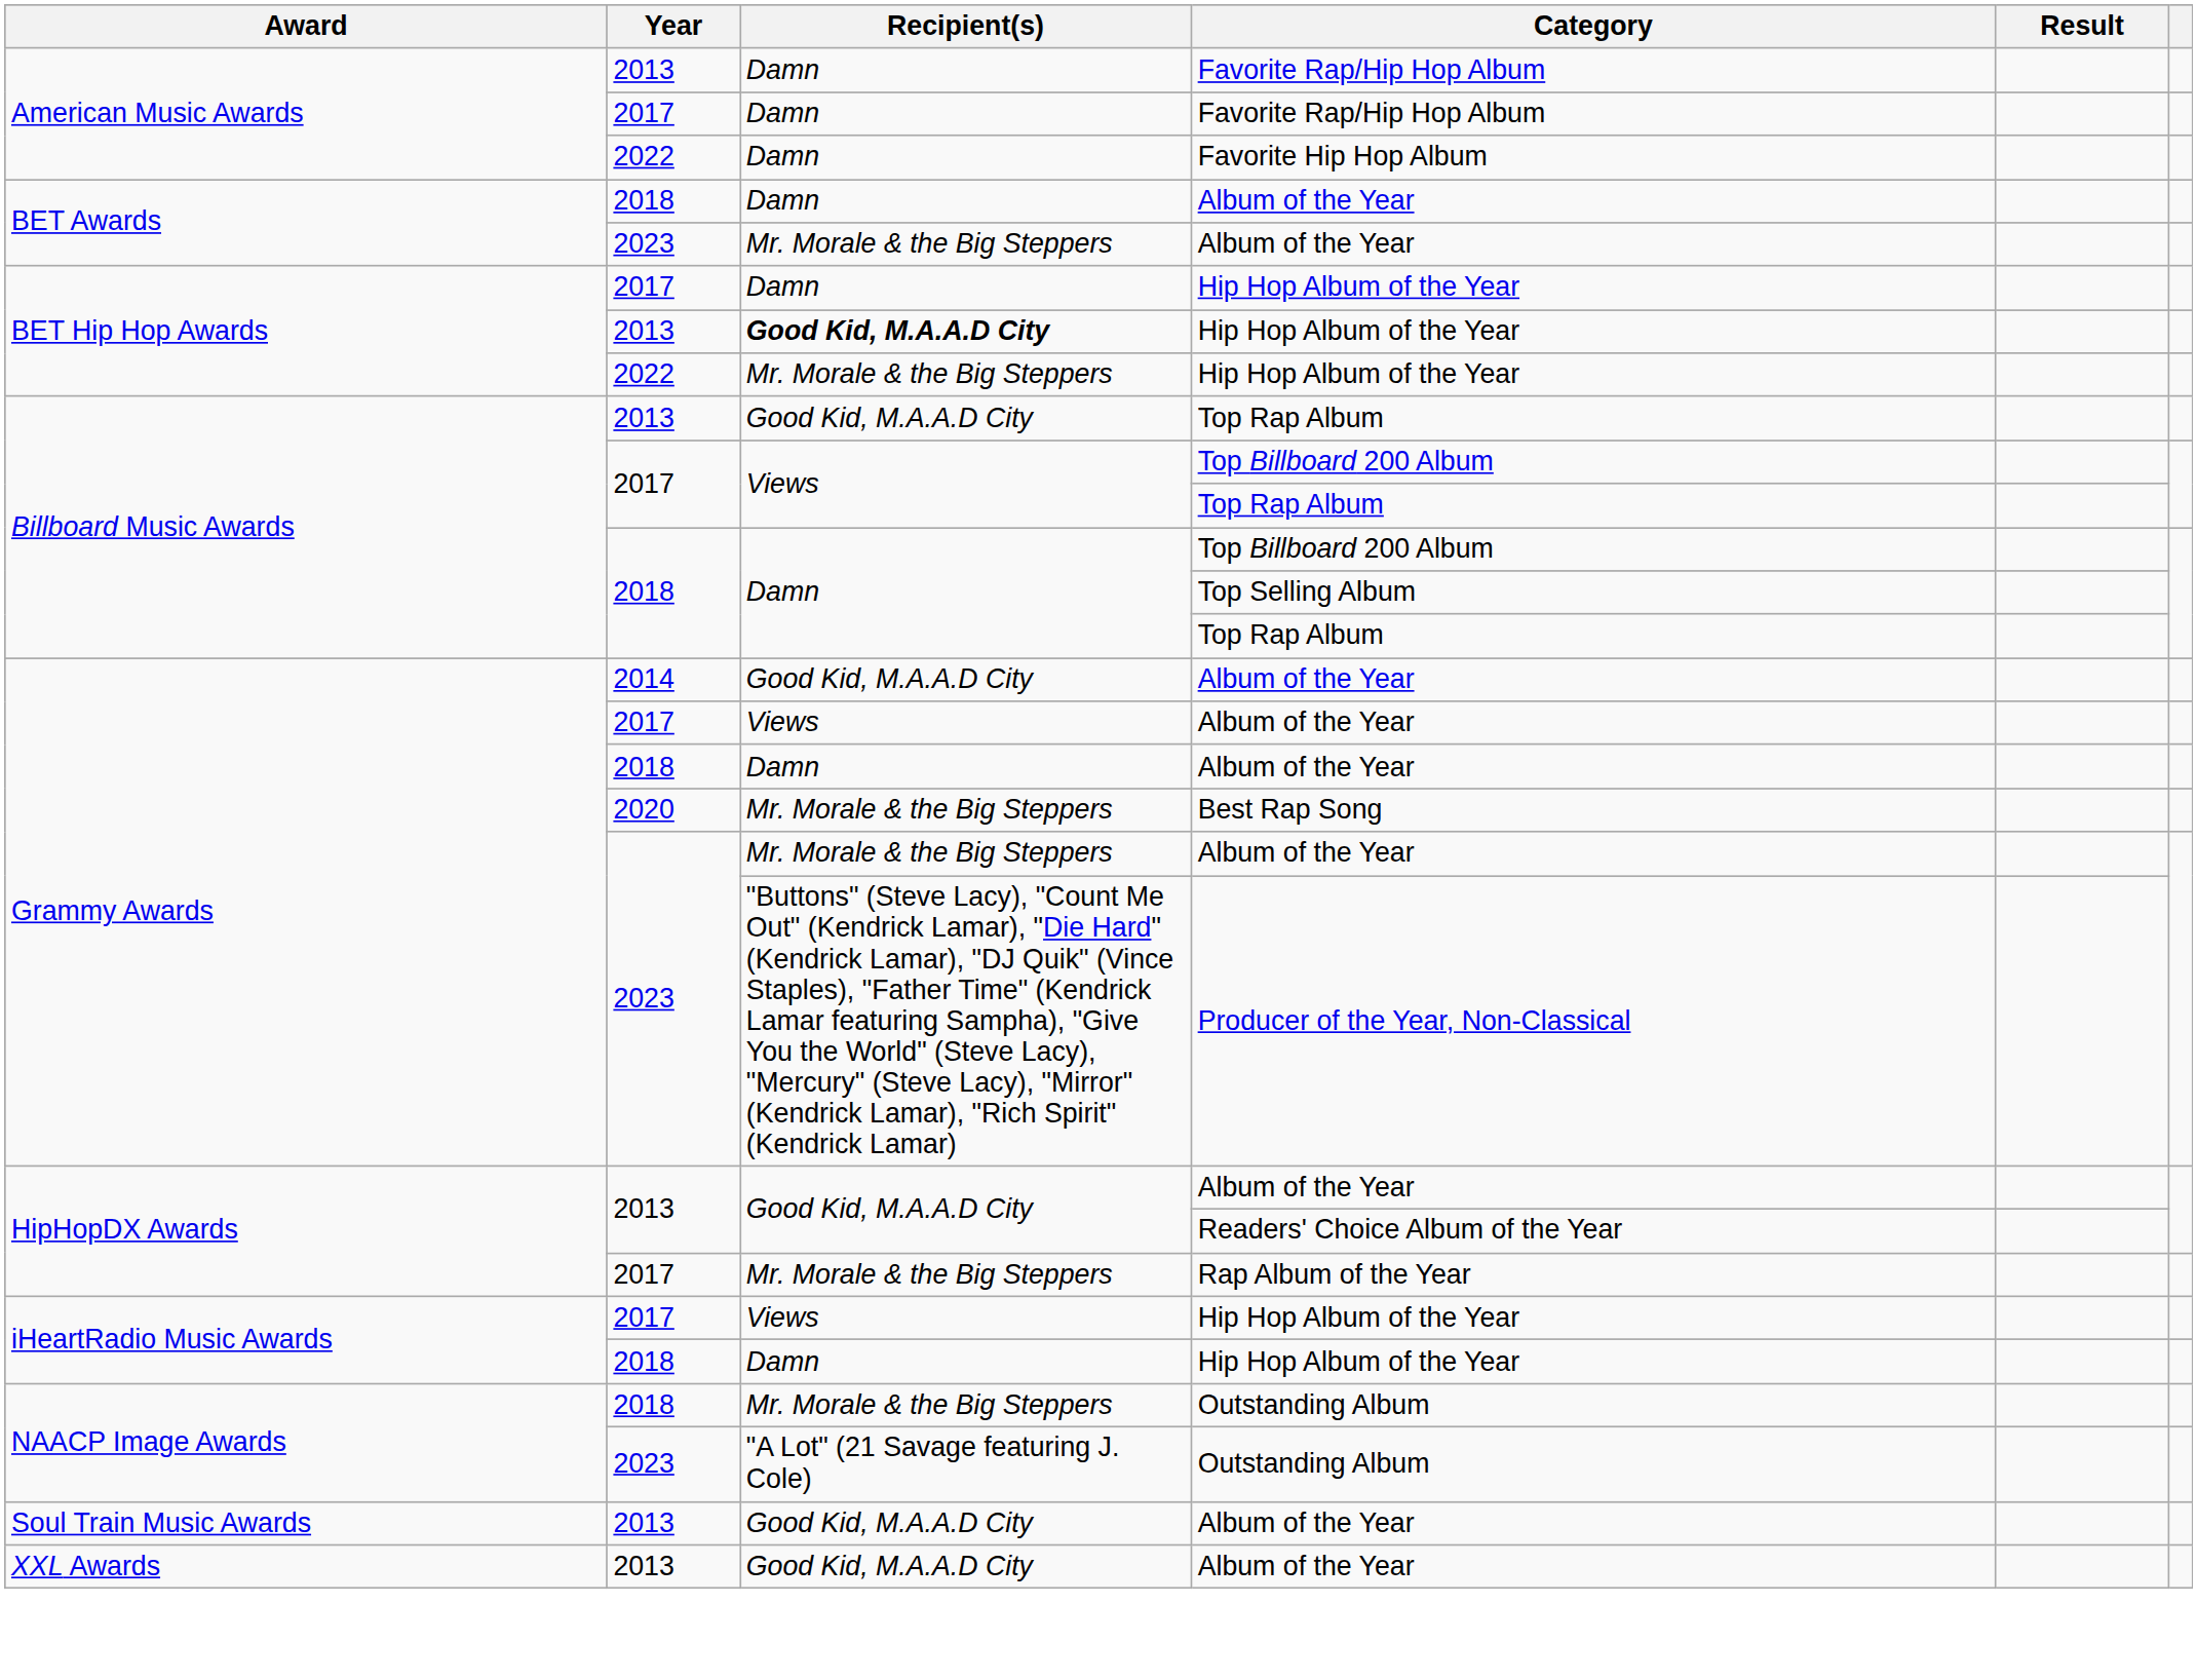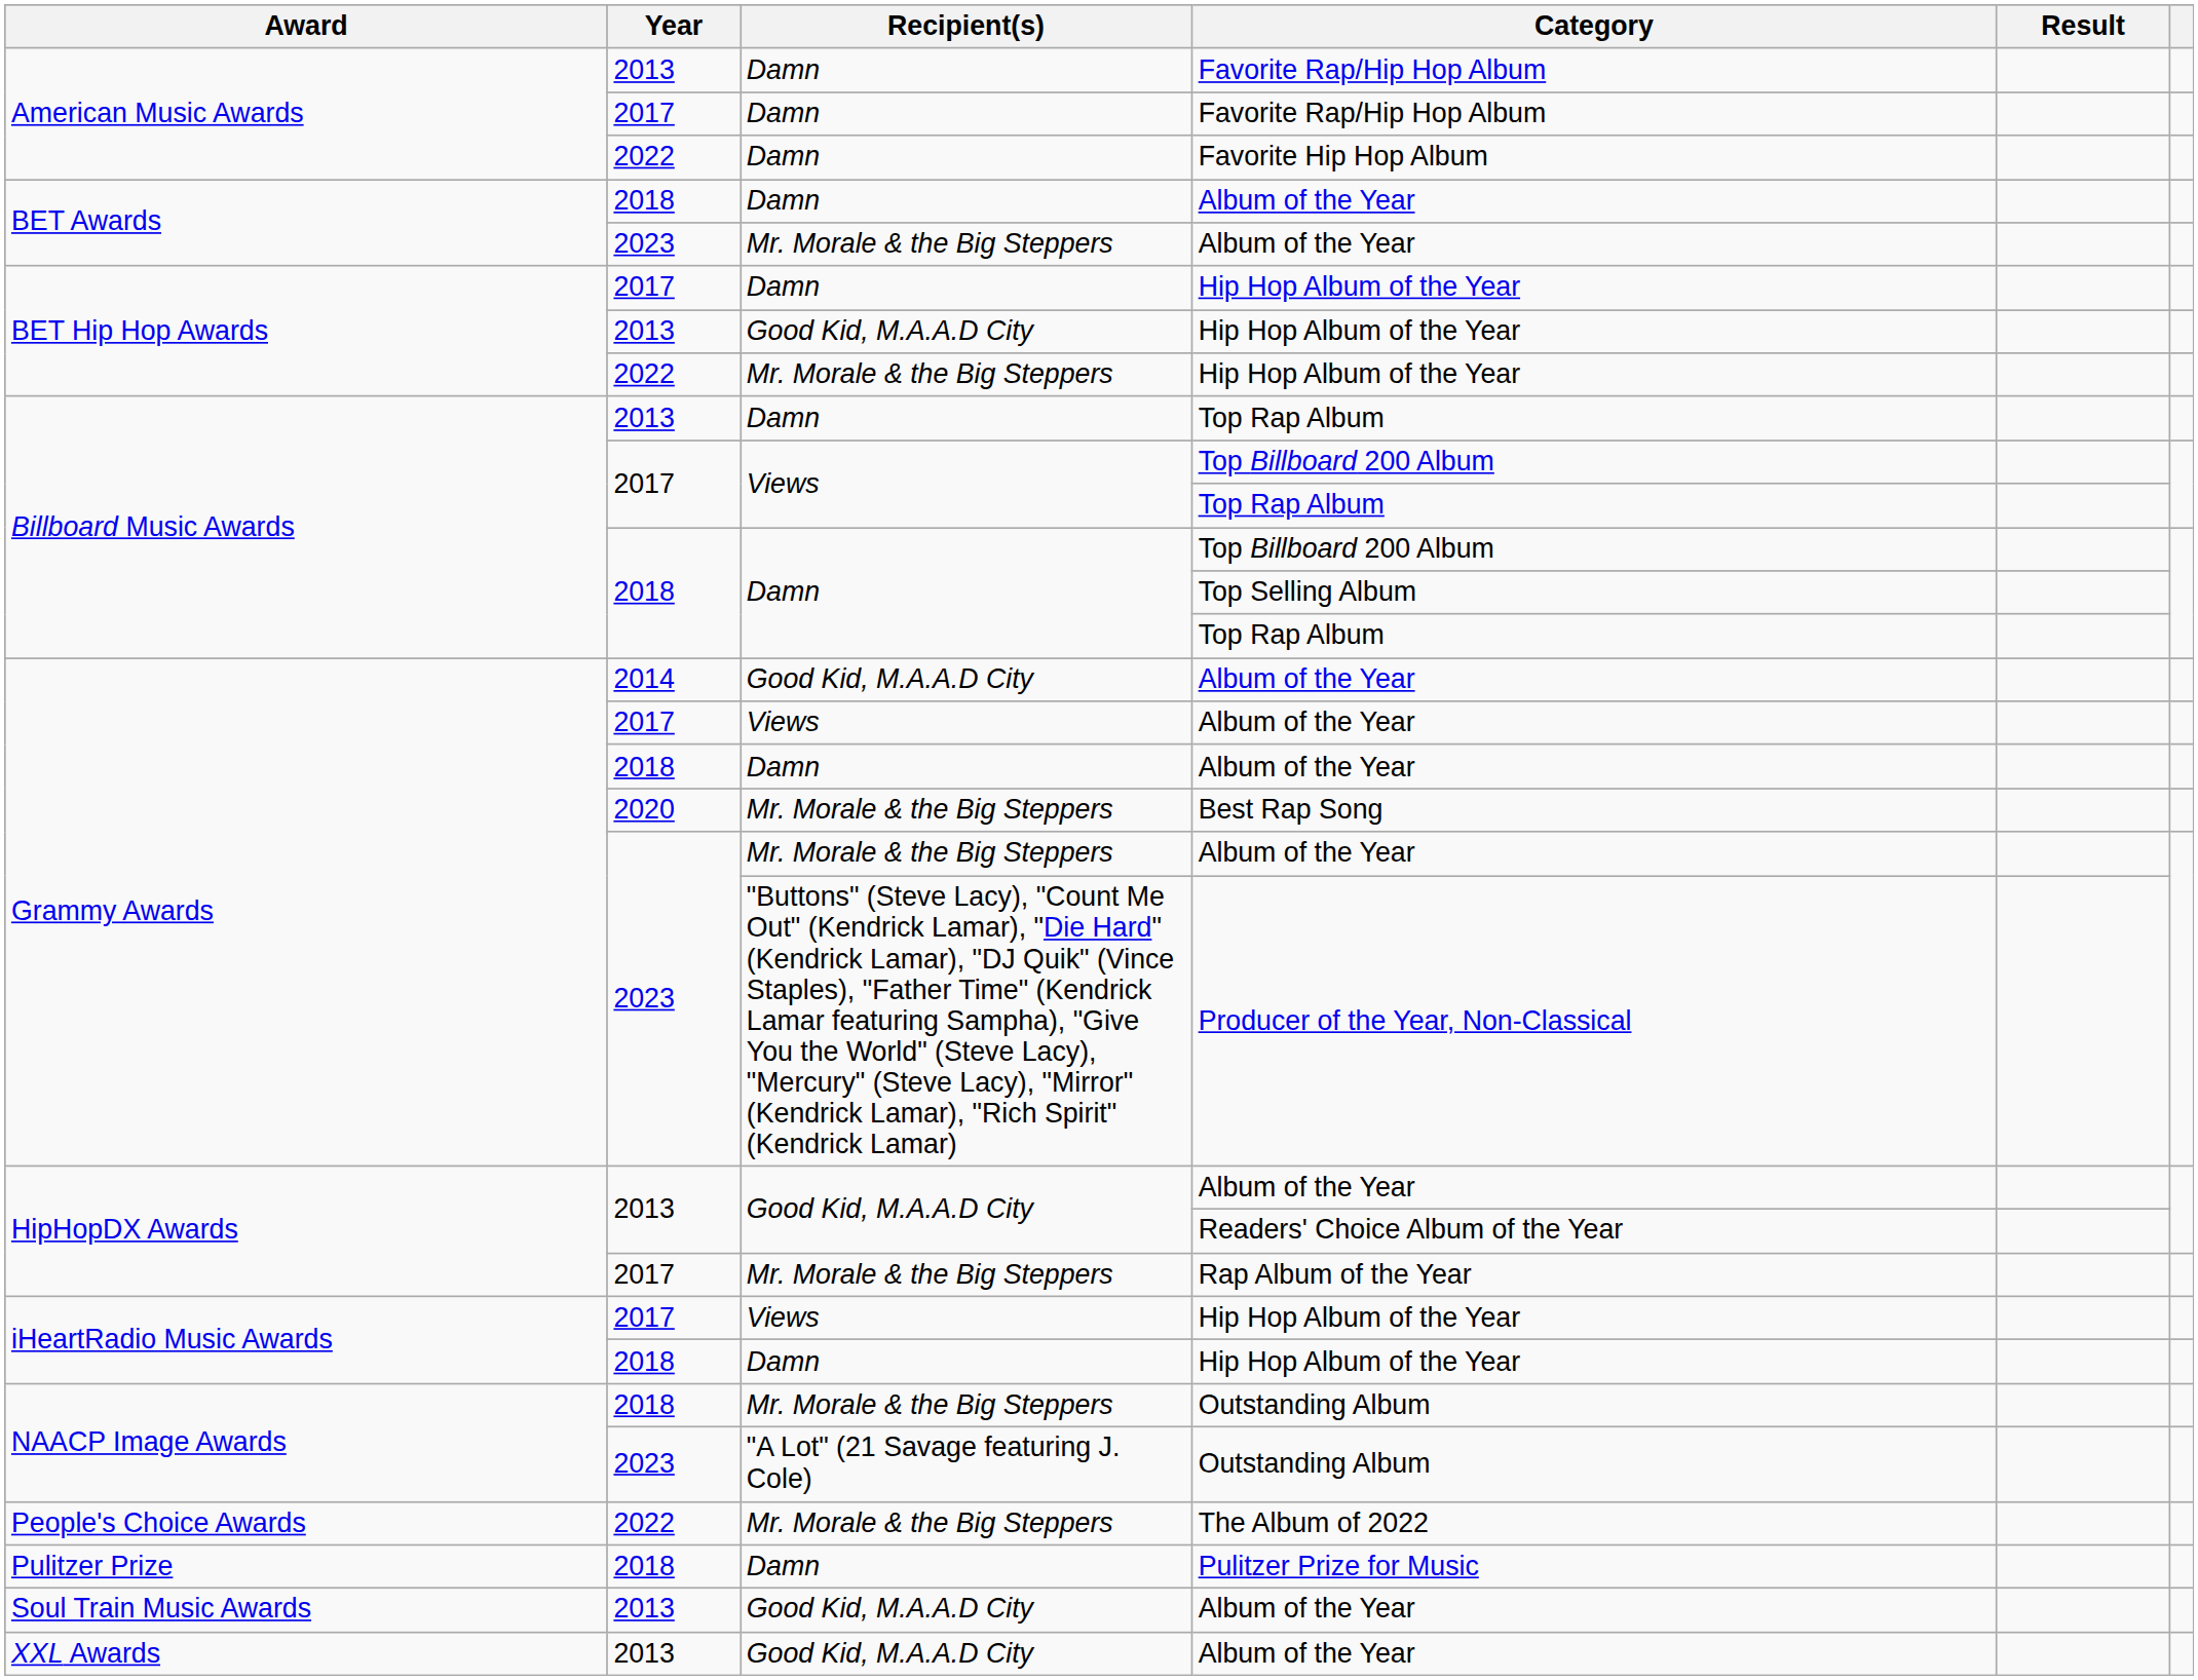2013 / Hip Hop Album of the Year | Recipient(s): bold -> normal
2013 / Top Rap Album | Recipient(s): Good Kid, M.A.A.D City -> Damn
+ row: People's Choice Awards | 2022 | Mr. Morale & the Big Steppers | The Album of 2022
+ row: Pulitzer Prize | 2018 | Damn | Pulitzer Prize for Music
